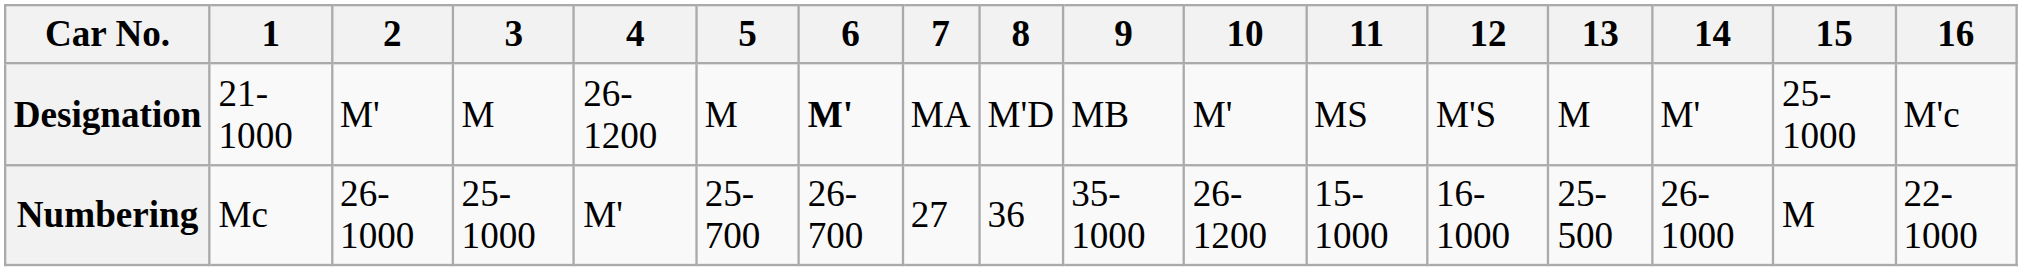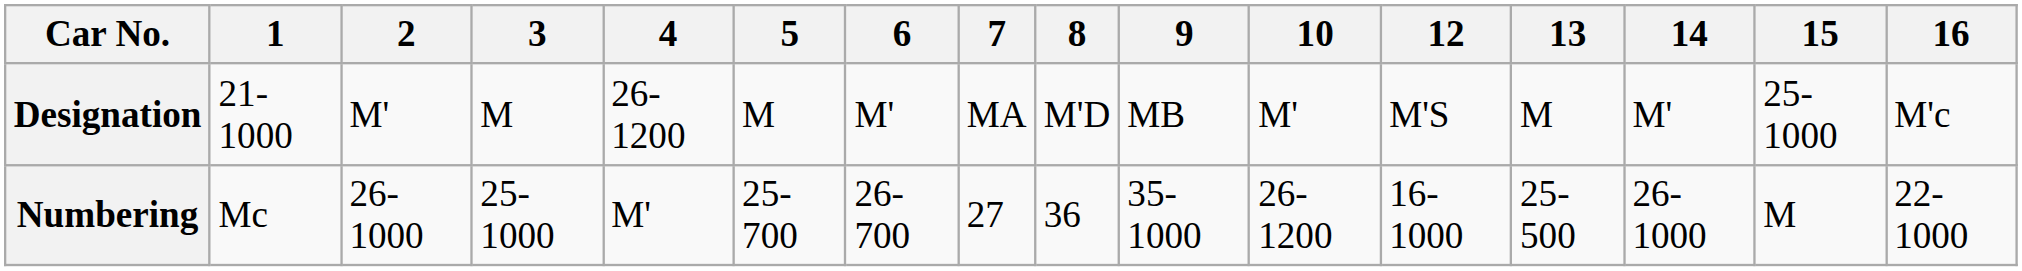- column: 11 | MS | 15-1000
Designation | 6: bold -> normal
